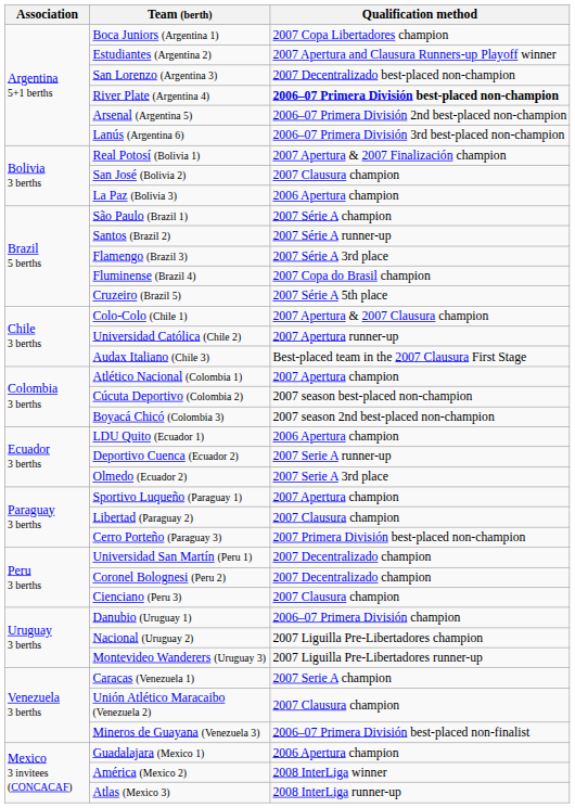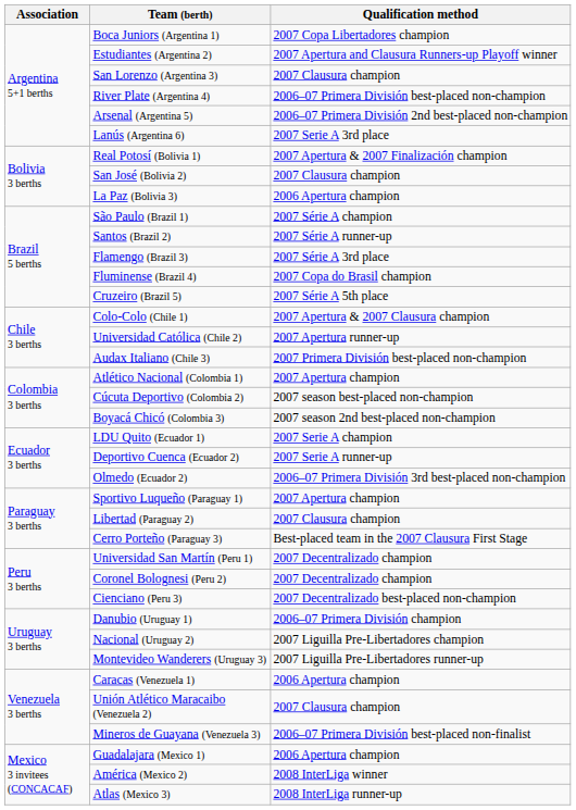San Lorenzo (Argentina 3) | Qualification method: 2007 Decentralizado best-placed non-champion -> 2007 Clausura champion
River Plate (Argentina 4) | Qualification method: bold -> normal
Lanús (Argentina 6) | Qualification method: 2006–07 Primera División 3rd best-placed non-champion -> 2007 Serie A 3rd place
Audax Italiano (Chile 3) | Qualification method: Best-placed team in the 2007 Clausura First Stage -> 2007 Primera División best-placed non-champion
LDU Quito (Ecuador 1) | Qualification method: 2006 Apertura champion -> 2007 Serie A champion
Olmedo (Ecuador 2) | Qualification method: 2007 Serie A 3rd place -> 2006–07 Primera División 3rd best-placed non-champion
Cerro Porteño (Paraguay 3) | Qualification method: 2007 Primera División best-placed non-champion -> Best-placed team in the 2007 Clausura First Stage
Cienciano (Peru 3) | Qualification method: 2007 Clausura champion -> 2007 Decentralizado best-placed non-champion
Caracas (Venezuela 1) | Qualification method: 2007 Serie A champion -> 2006 Apertura champion
